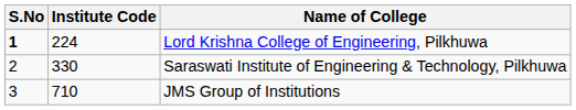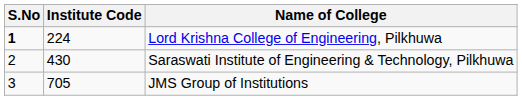Saraswati Institute of Engineering & Technology, Pilkhuwa | Institute Code: 330 -> 430
JMS Group of Institutions | Institute Code: 710 -> 705
